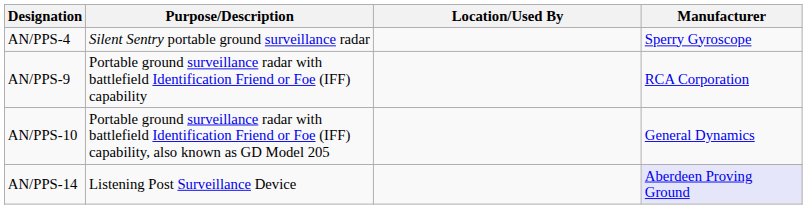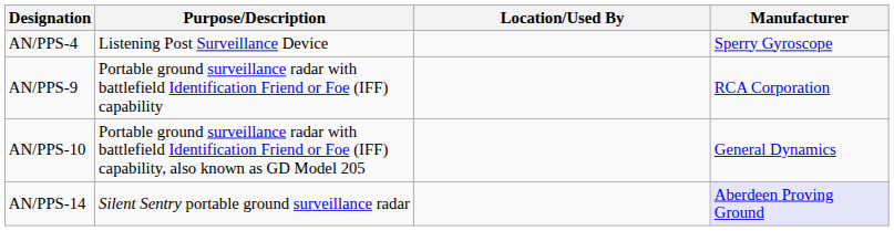AN/PPS-4 | Purpose/Description: Silent Sentry portable ground surveillance radar -> Listening Post Surveillance Device
AN/PPS-14 | Purpose/Description: Listening Post Surveillance Device -> Silent Sentry portable ground surveillance radar
